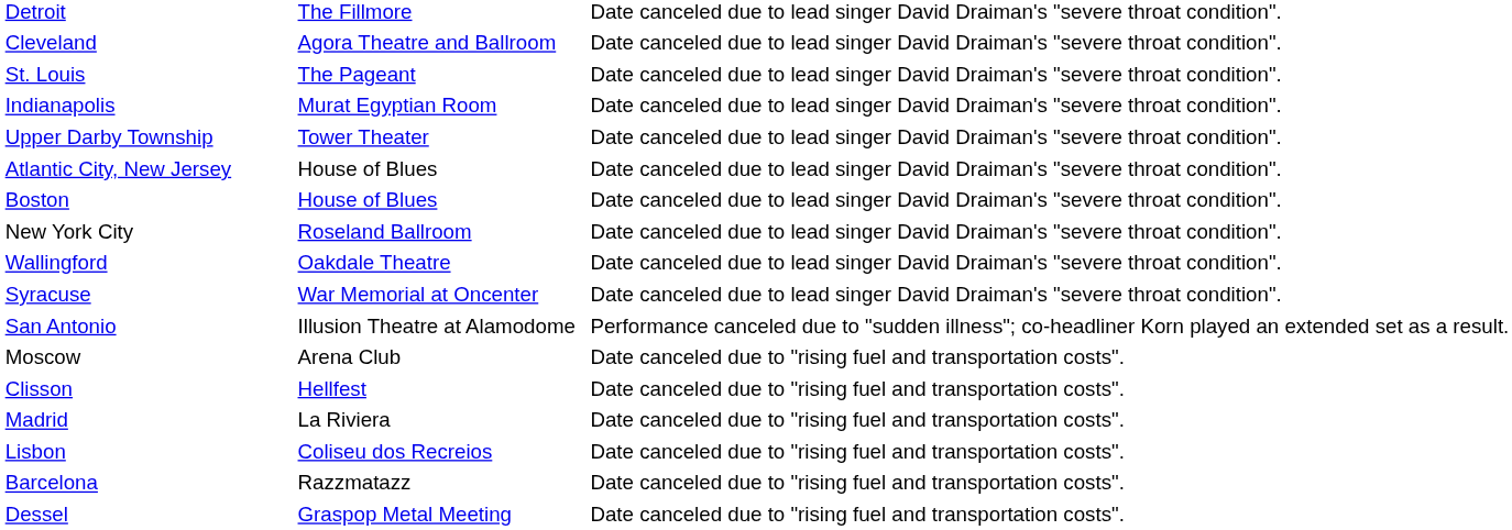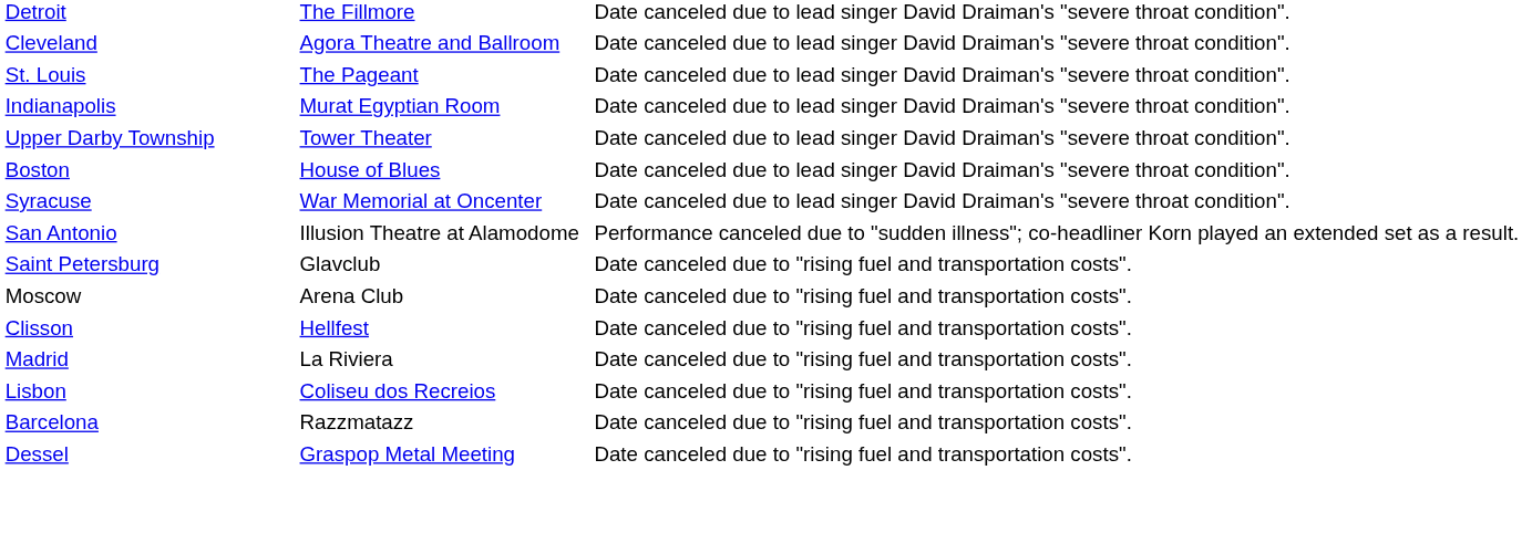- row: Atlantic City, New Jersey | House of Blues | Date canceled due to lead singer David Draiman's "severe throat condition".
- row: New York City | Roseland Ballroom | Date canceled due to lead singer David Draiman's "severe throat condition".
- row: Wallingford | Oakdale Theatre | Date canceled due to lead singer David Draiman's "severe throat condition".
+ row: Saint Petersburg | Glavclub | Date canceled due to "rising fuel and transportation costs".
